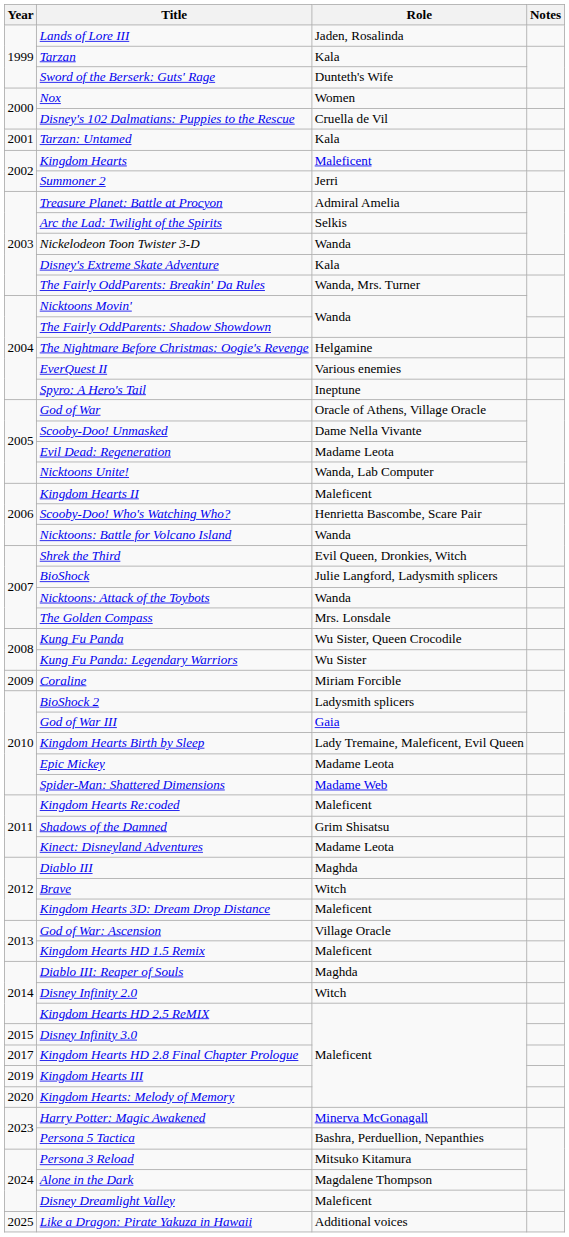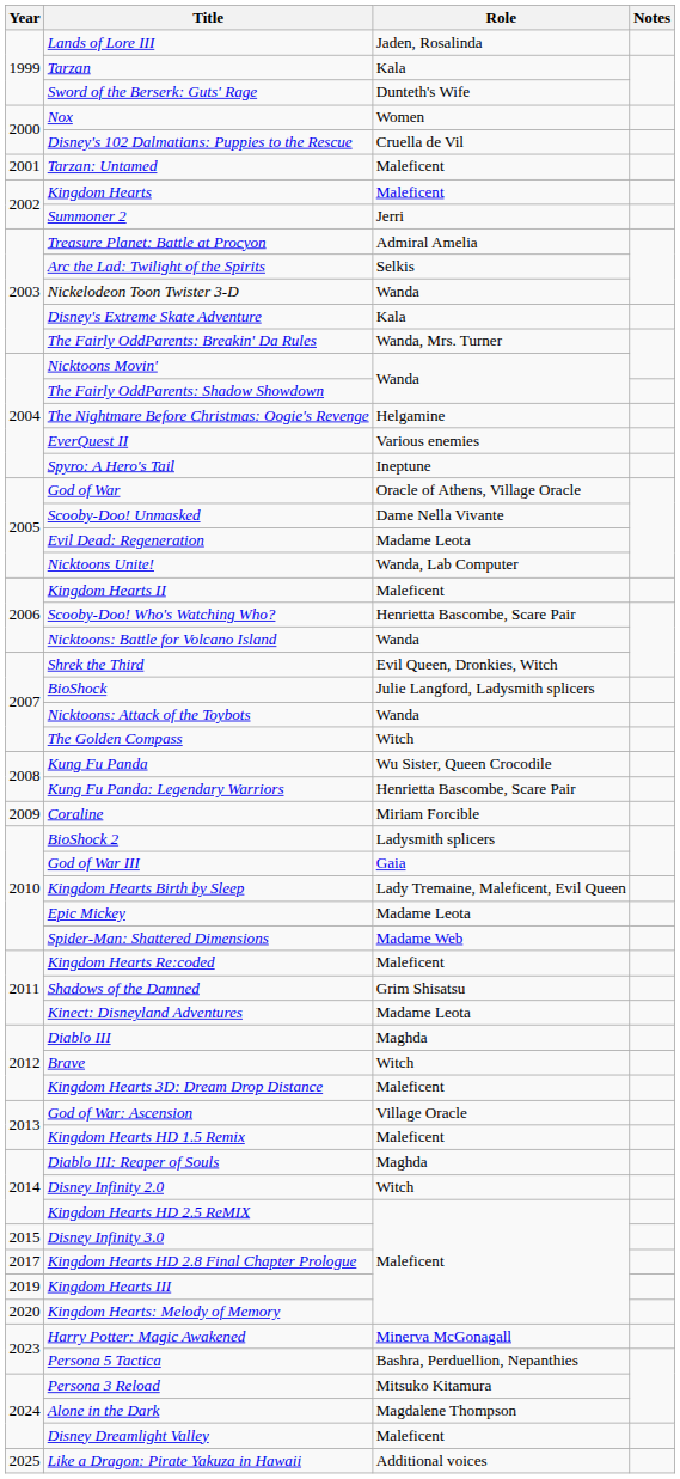Tarzan: Untamed | Role: Kala -> Maleficent
The Golden Compass | Role: Mrs. Lonsdale -> Witch
Kung Fu Panda: Legendary Warriors | Role: Wu Sister -> Henrietta Bascombe, Scare Pair
